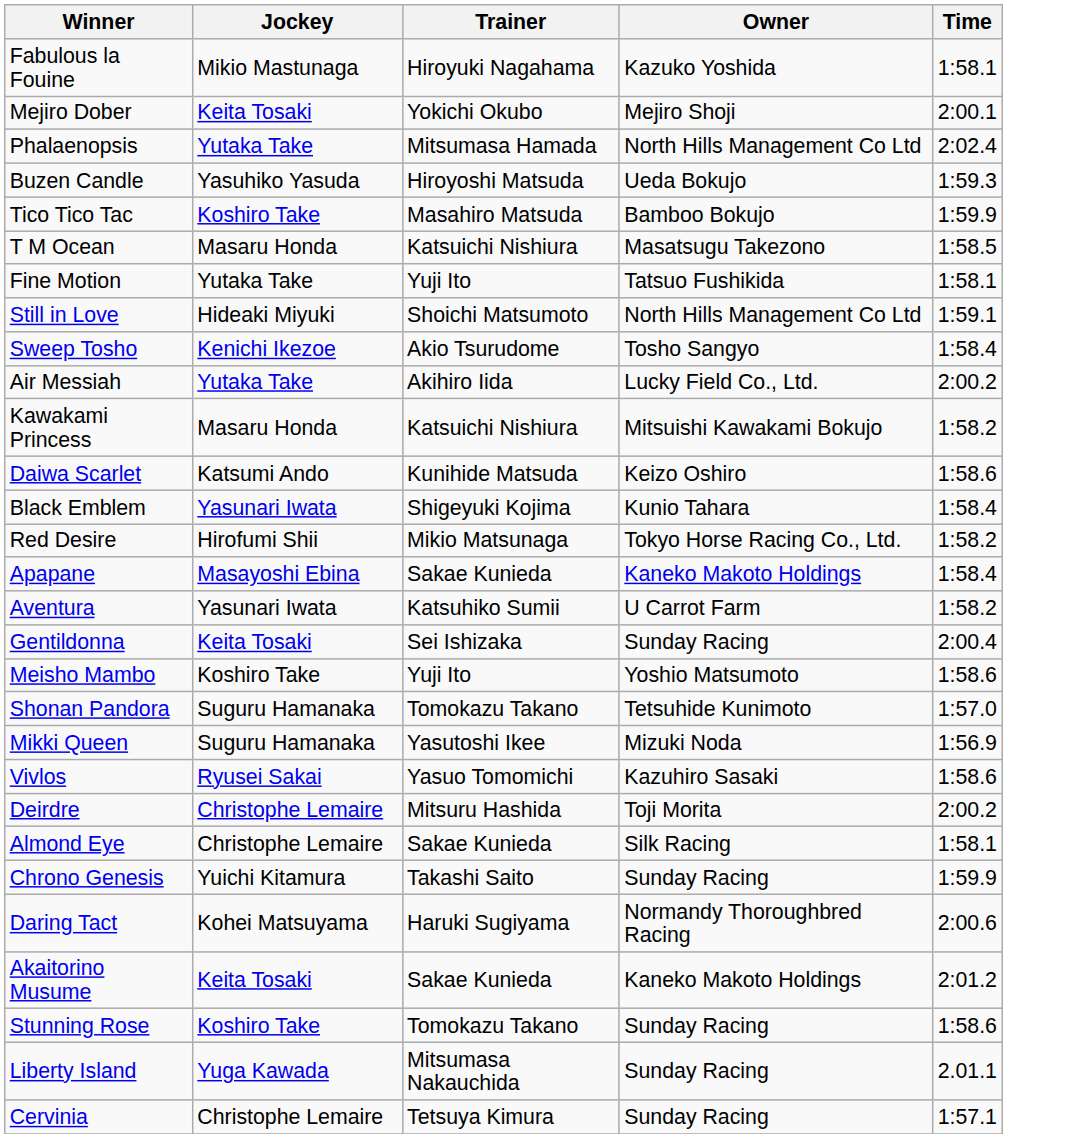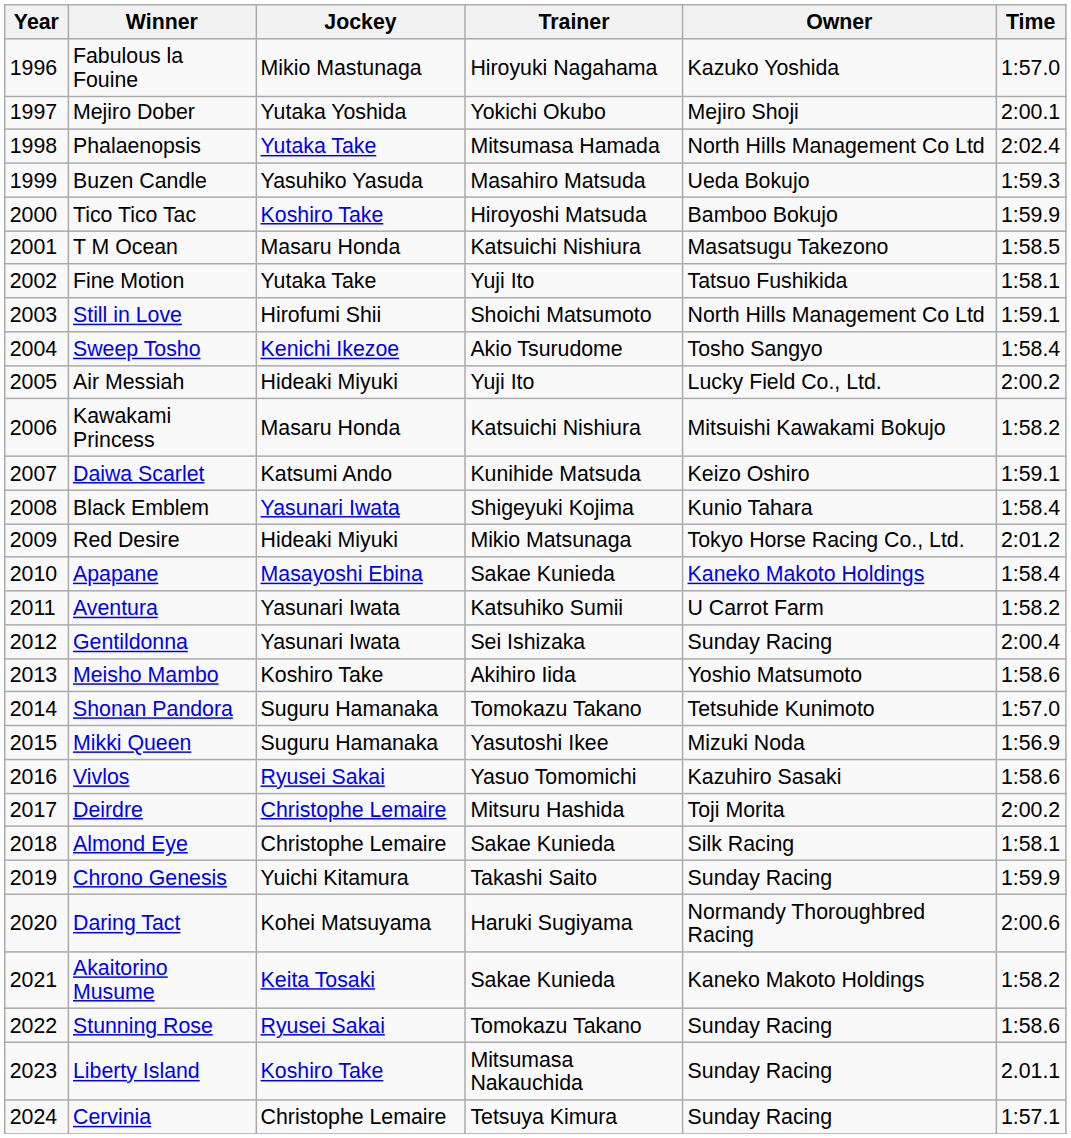+ column: Year | 1996 | 1997 | 1998 | 1999 | 2000 | 2001 | 2002 | 2003 | 2004 | 2005 | 2006 | 2007 | 2008 | 2009 | 2010 | 2011 | 2012 | 2013 | 2014 | 2015 | 2016 | 2017 | 2018 | 2019 | 2020 | 2021 | 2022 | 2023 | 2024
Fabulous la Fouine | Time: 1:58.1 -> 1:57.0
Mejiro Dober | Jockey: Keita Tosaki -> Yutaka Yoshida
Buzen Candle | Trainer: Hiroyoshi Matsuda -> Masahiro Matsuda
Tico Tico Tac | Trainer: Masahiro Matsuda -> Hiroyoshi Matsuda
Still in Love | Jockey: Hideaki Miyuki -> Hirofumi Shii
Air Messiah | Jockey: Yutaka Take -> Hideaki Miyuki
Air Messiah | Trainer: Akihiro Iida -> Yuji Ito
Daiwa Scarlet | Time: 1:58.6 -> 1:59.1
Red Desire | Jockey: Hirofumi Shii -> Hideaki Miyuki
Red Desire | Time: 1:58.2 -> 2:01.2
Gentildonna | Jockey: Keita Tosaki -> Yasunari Iwata
Meisho Mambo | Trainer: Yuji Ito -> Akihiro Iida
Akaitorino Musume | Time: 2:01.2 -> 1:58.2
Stunning Rose | Jockey: Koshiro Take -> Ryusei Sakai
Liberty Island | Jockey: Yuga Kawada -> Koshiro Take
